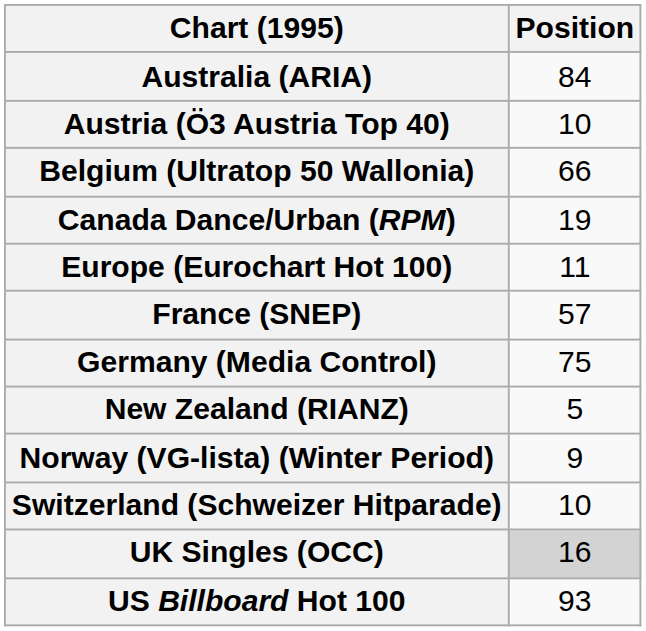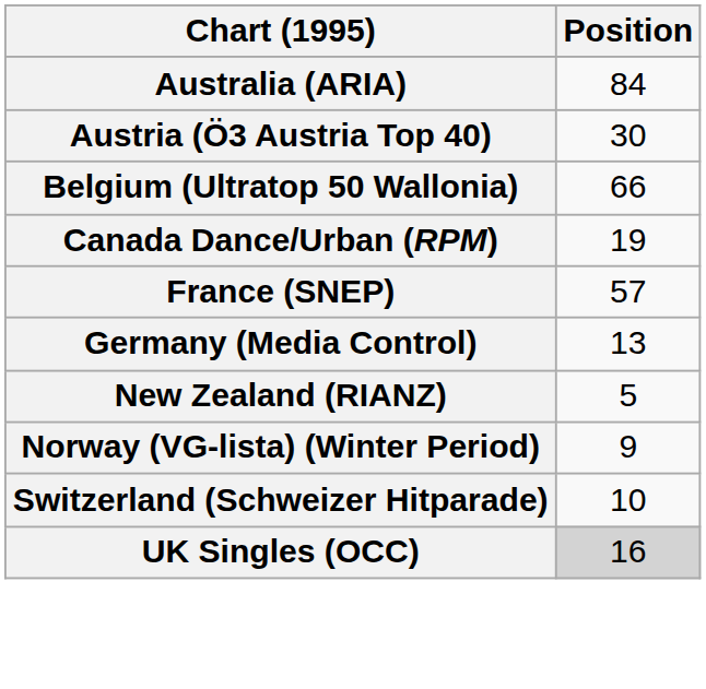Austria (Ö3 Austria Top 40) | Position: 10 -> 30
- row: Europe (Eurochart Hot 100) | 11
Germany (Media Control) | Position: 75 -> 13
- row: US Billboard Hot 100 | 93
